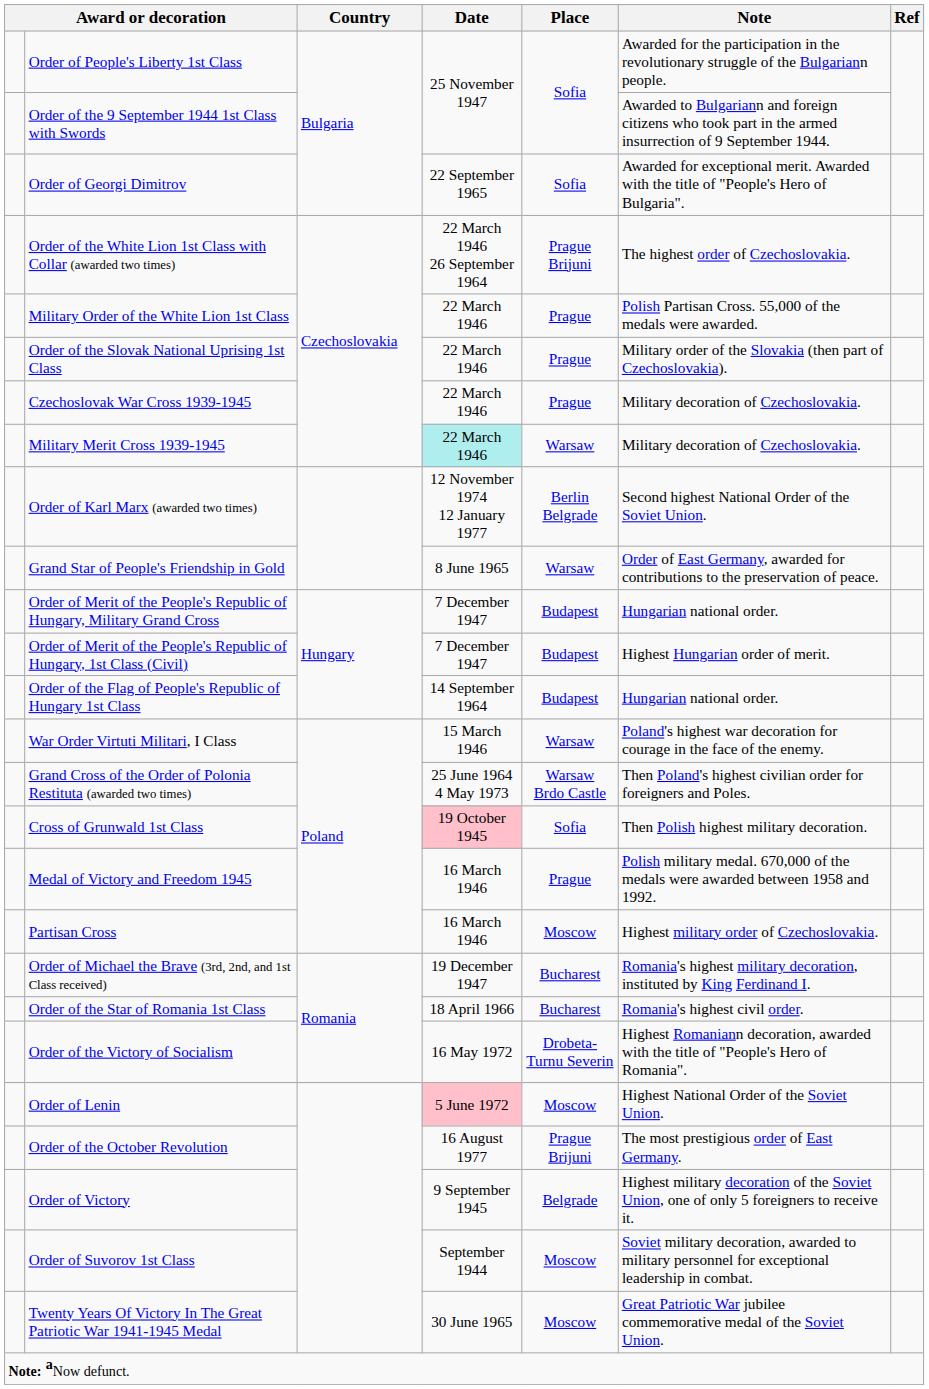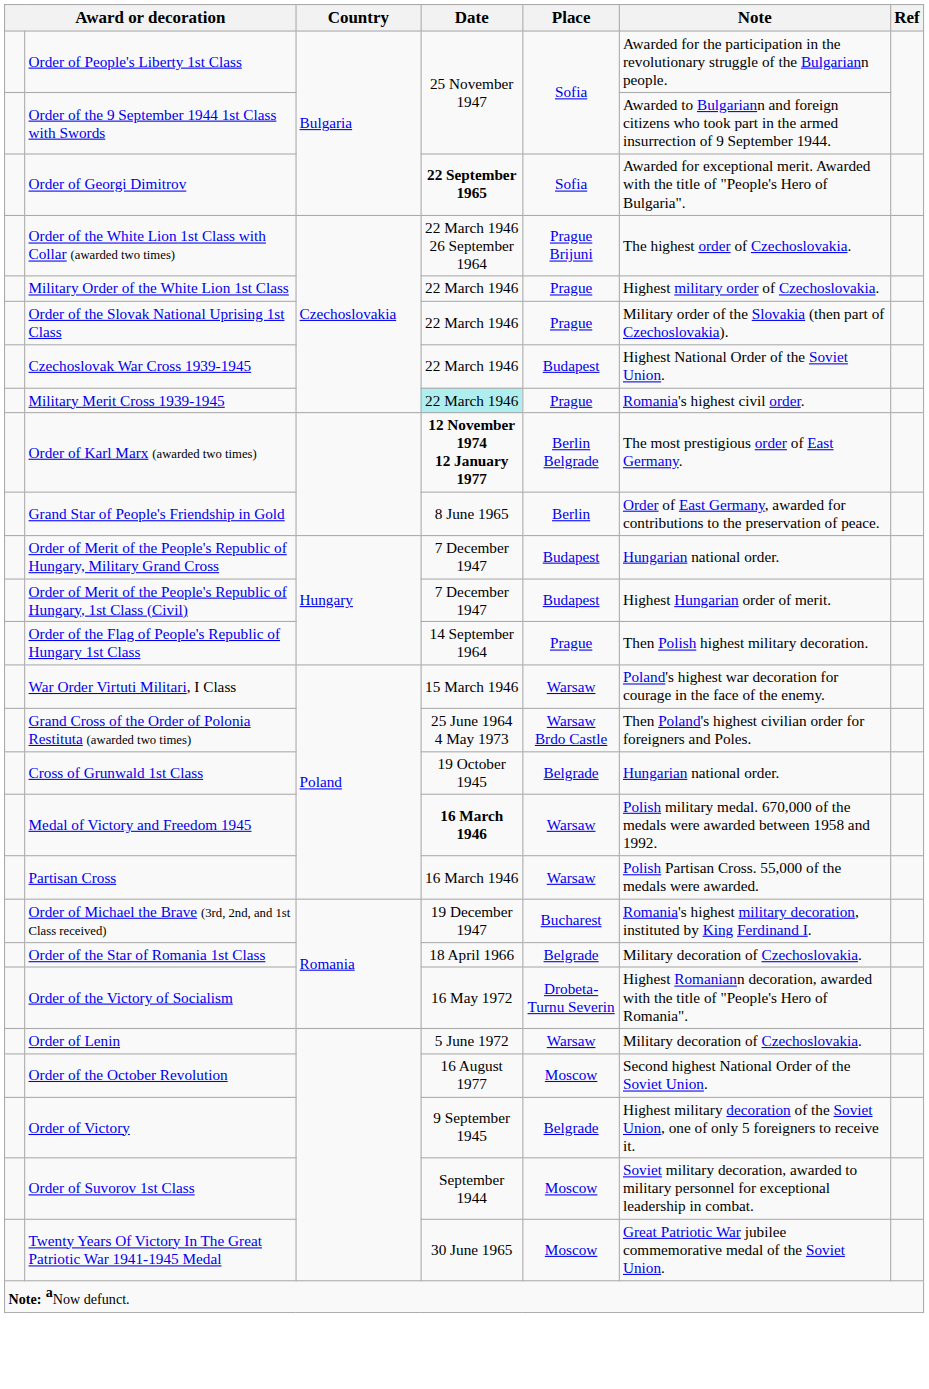Order of Georgi Dimitrov | Date: normal -> bold
Military Order of the White Lion 1st Class | Note: Polish Partisan Cross. 55,000 of the medals were awarded. -> Highest military order of Czechoslovakia.
Czechoslovak War Cross 1939-1945 | Place: Prague -> Budapest
Czechoslovak War Cross 1939-1945 | Note: Military decoration of Czechoslovakia. -> Highest National Order of the Soviet Union.
Military Merit Cross 1939-1945 | Place: Warsaw -> Prague
Military Merit Cross 1939-1945 | Note: Military decoration of Czechoslovakia. -> Romania's highest civil order.
Order of Karl Marx (awarded two times) | Date: normal -> bold
Order of Karl Marx (awarded two times) | Note: Second highest National Order of the Soviet Union. -> The most prestigious order of East Germany.
Grand Star of People's Friendship in Gold | Place: Warsaw -> Berlin
Order of the Flag of People's Republic of Hungary 1st Class | Place: Budapest -> Prague
Order of the Flag of People's Republic of Hungary 1st Class | Note: Hungarian national order. -> Then Polish highest military decoration.
Cross of Grunwald 1st Class | Date: pink background -> no background
Cross of Grunwald 1st Class | Place: Sofia -> Belgrade
Cross of Grunwald 1st Class | Note: Then Polish highest military decoration. -> Hungarian national order.
Medal of Victory and Freedom 1945 | Date: normal -> bold
Medal of Victory and Freedom 1945 | Place: Prague -> Warsaw
Partisan Cross | Place: Moscow -> Warsaw
Partisan Cross | Note: Highest military order of Czechoslovakia. -> Polish Partisan Cross. 55,000 of the medals were awarded.
Order of the Star of Romania 1st Class | Place: Bucharest -> Belgrade
Order of the Star of Romania 1st Class | Note: Romania's highest civil order. -> Military decoration of Czechoslovakia.
Order of Lenin | Date: pink background -> no background
Order of Lenin | Place: Moscow -> Warsaw
Order of Lenin | Note: Highest National Order of the Soviet Union. -> Military decoration of Czechoslovakia.
Order of the October Revolution | Place: Prague Brijuni -> Moscow
Order of the October Revolution | Note: The most prestigious order of East Germany. -> Second highest National Order of the Soviet Union.
